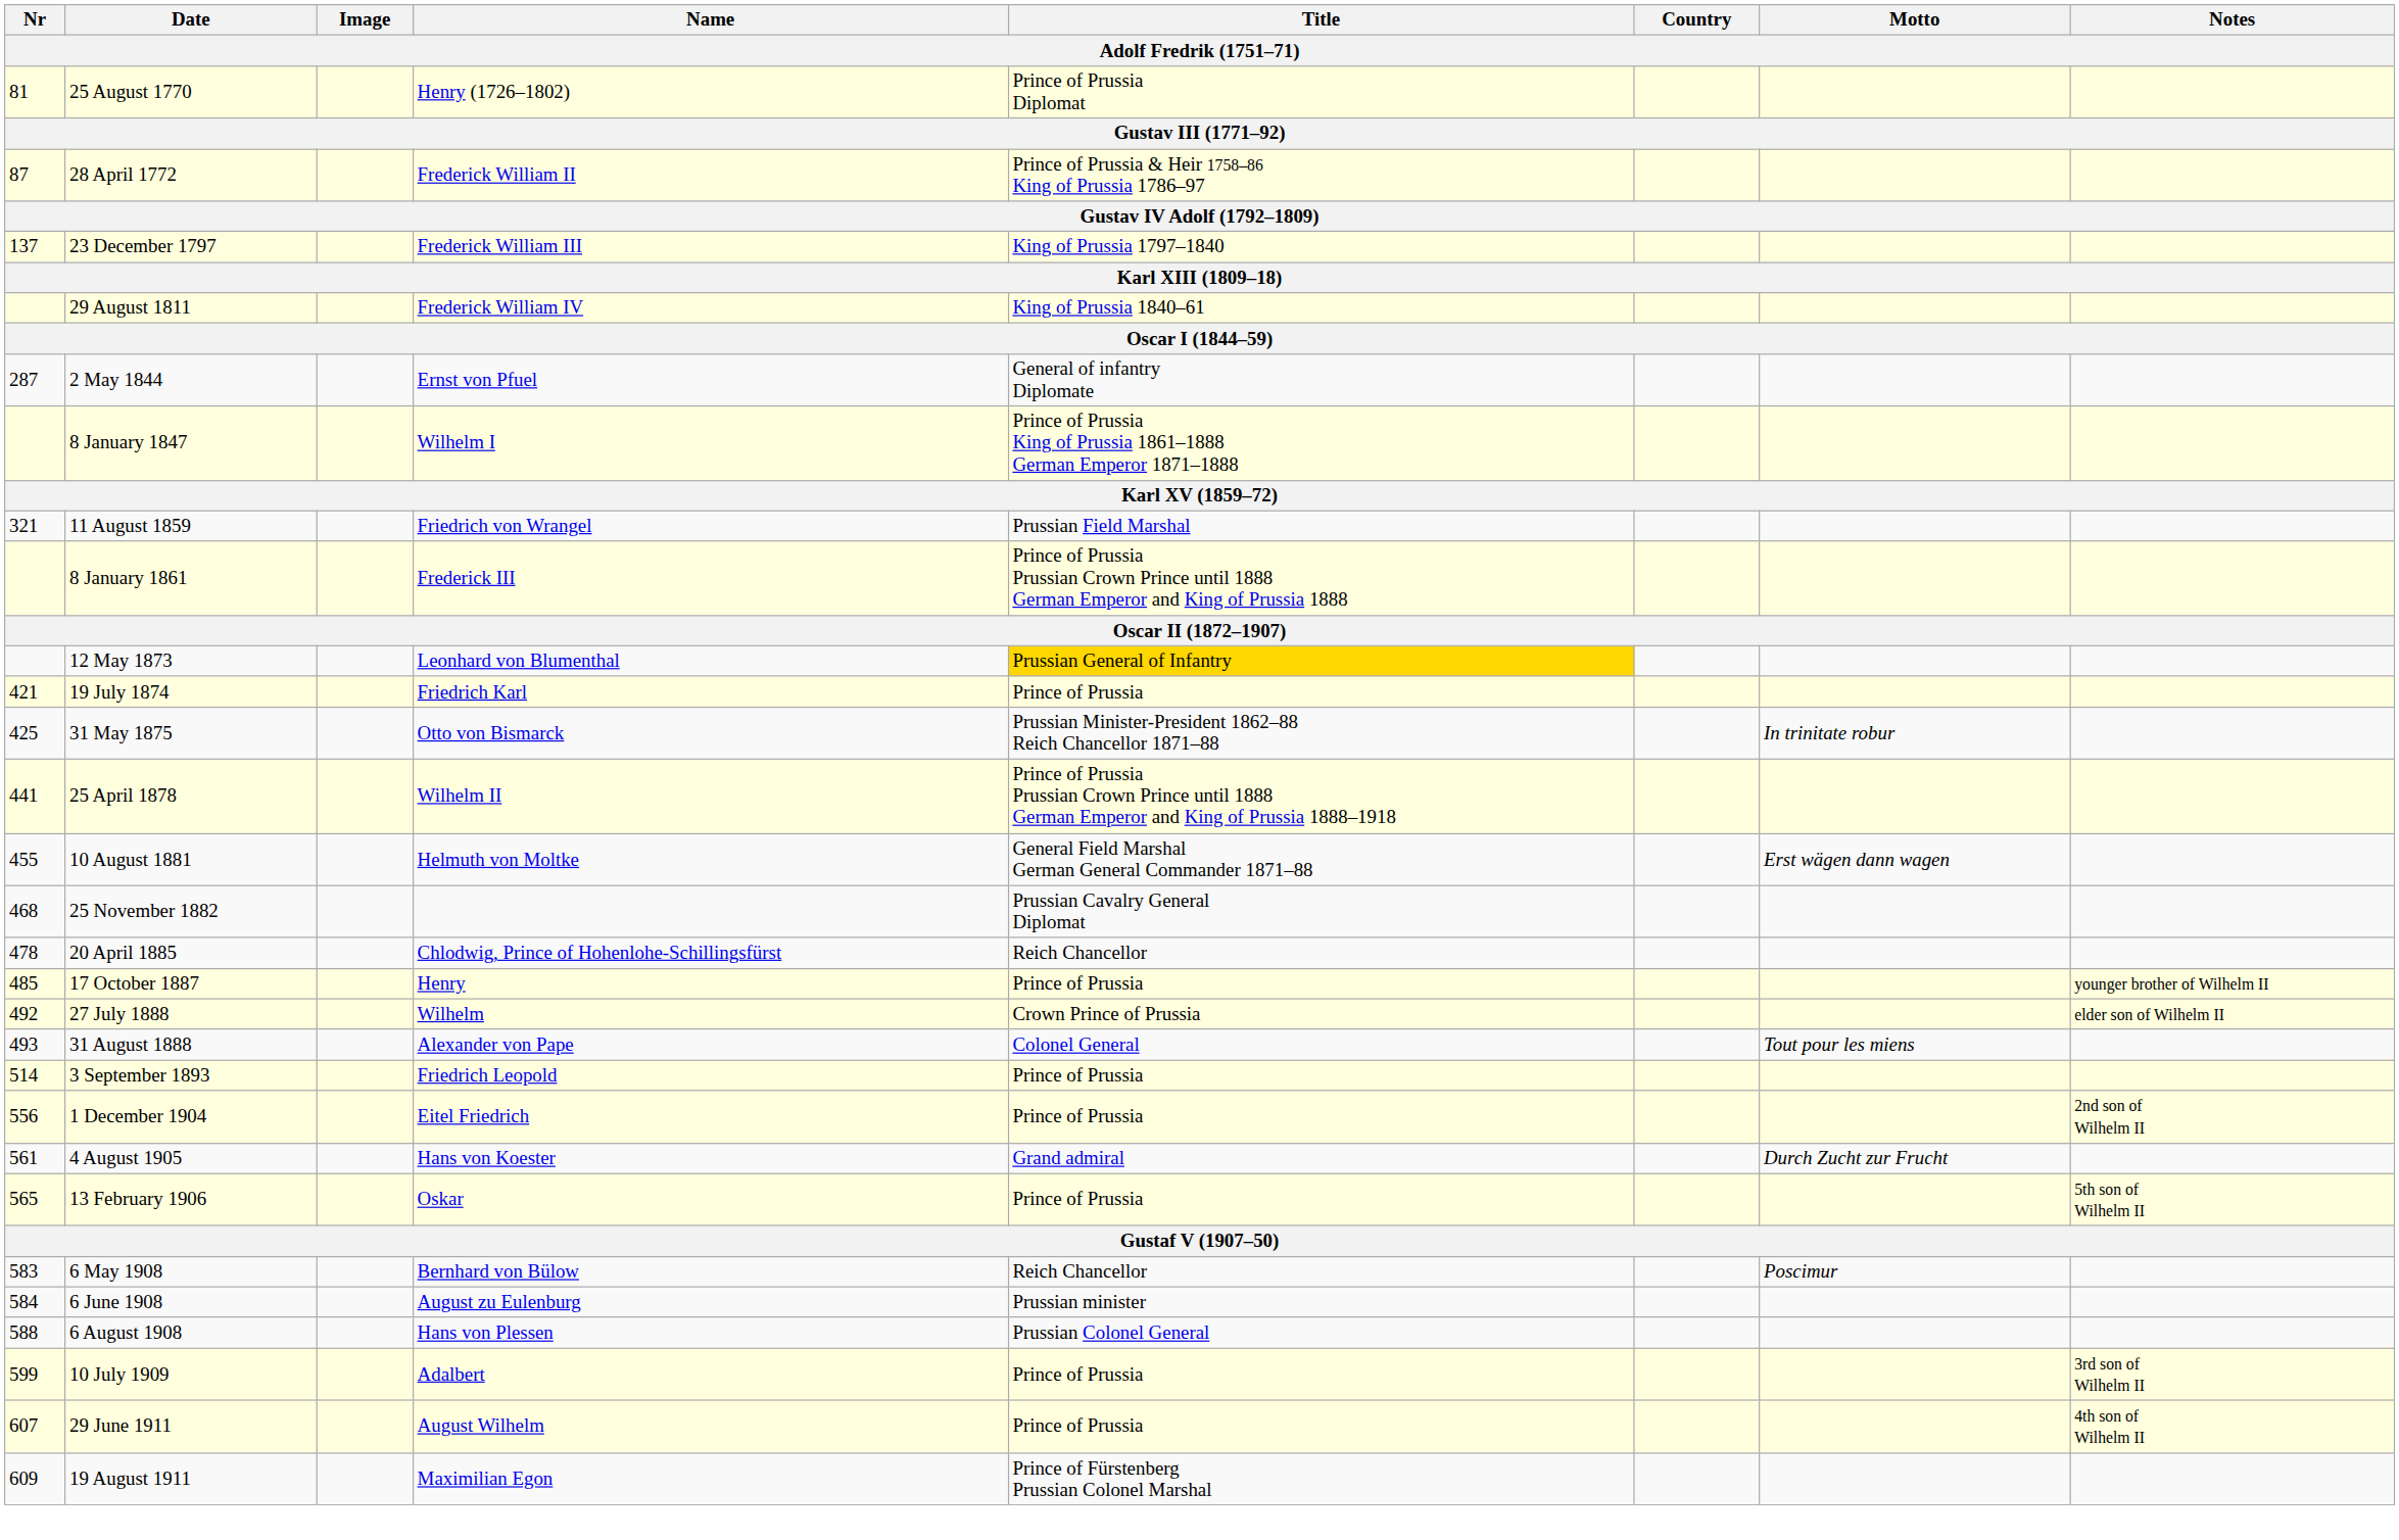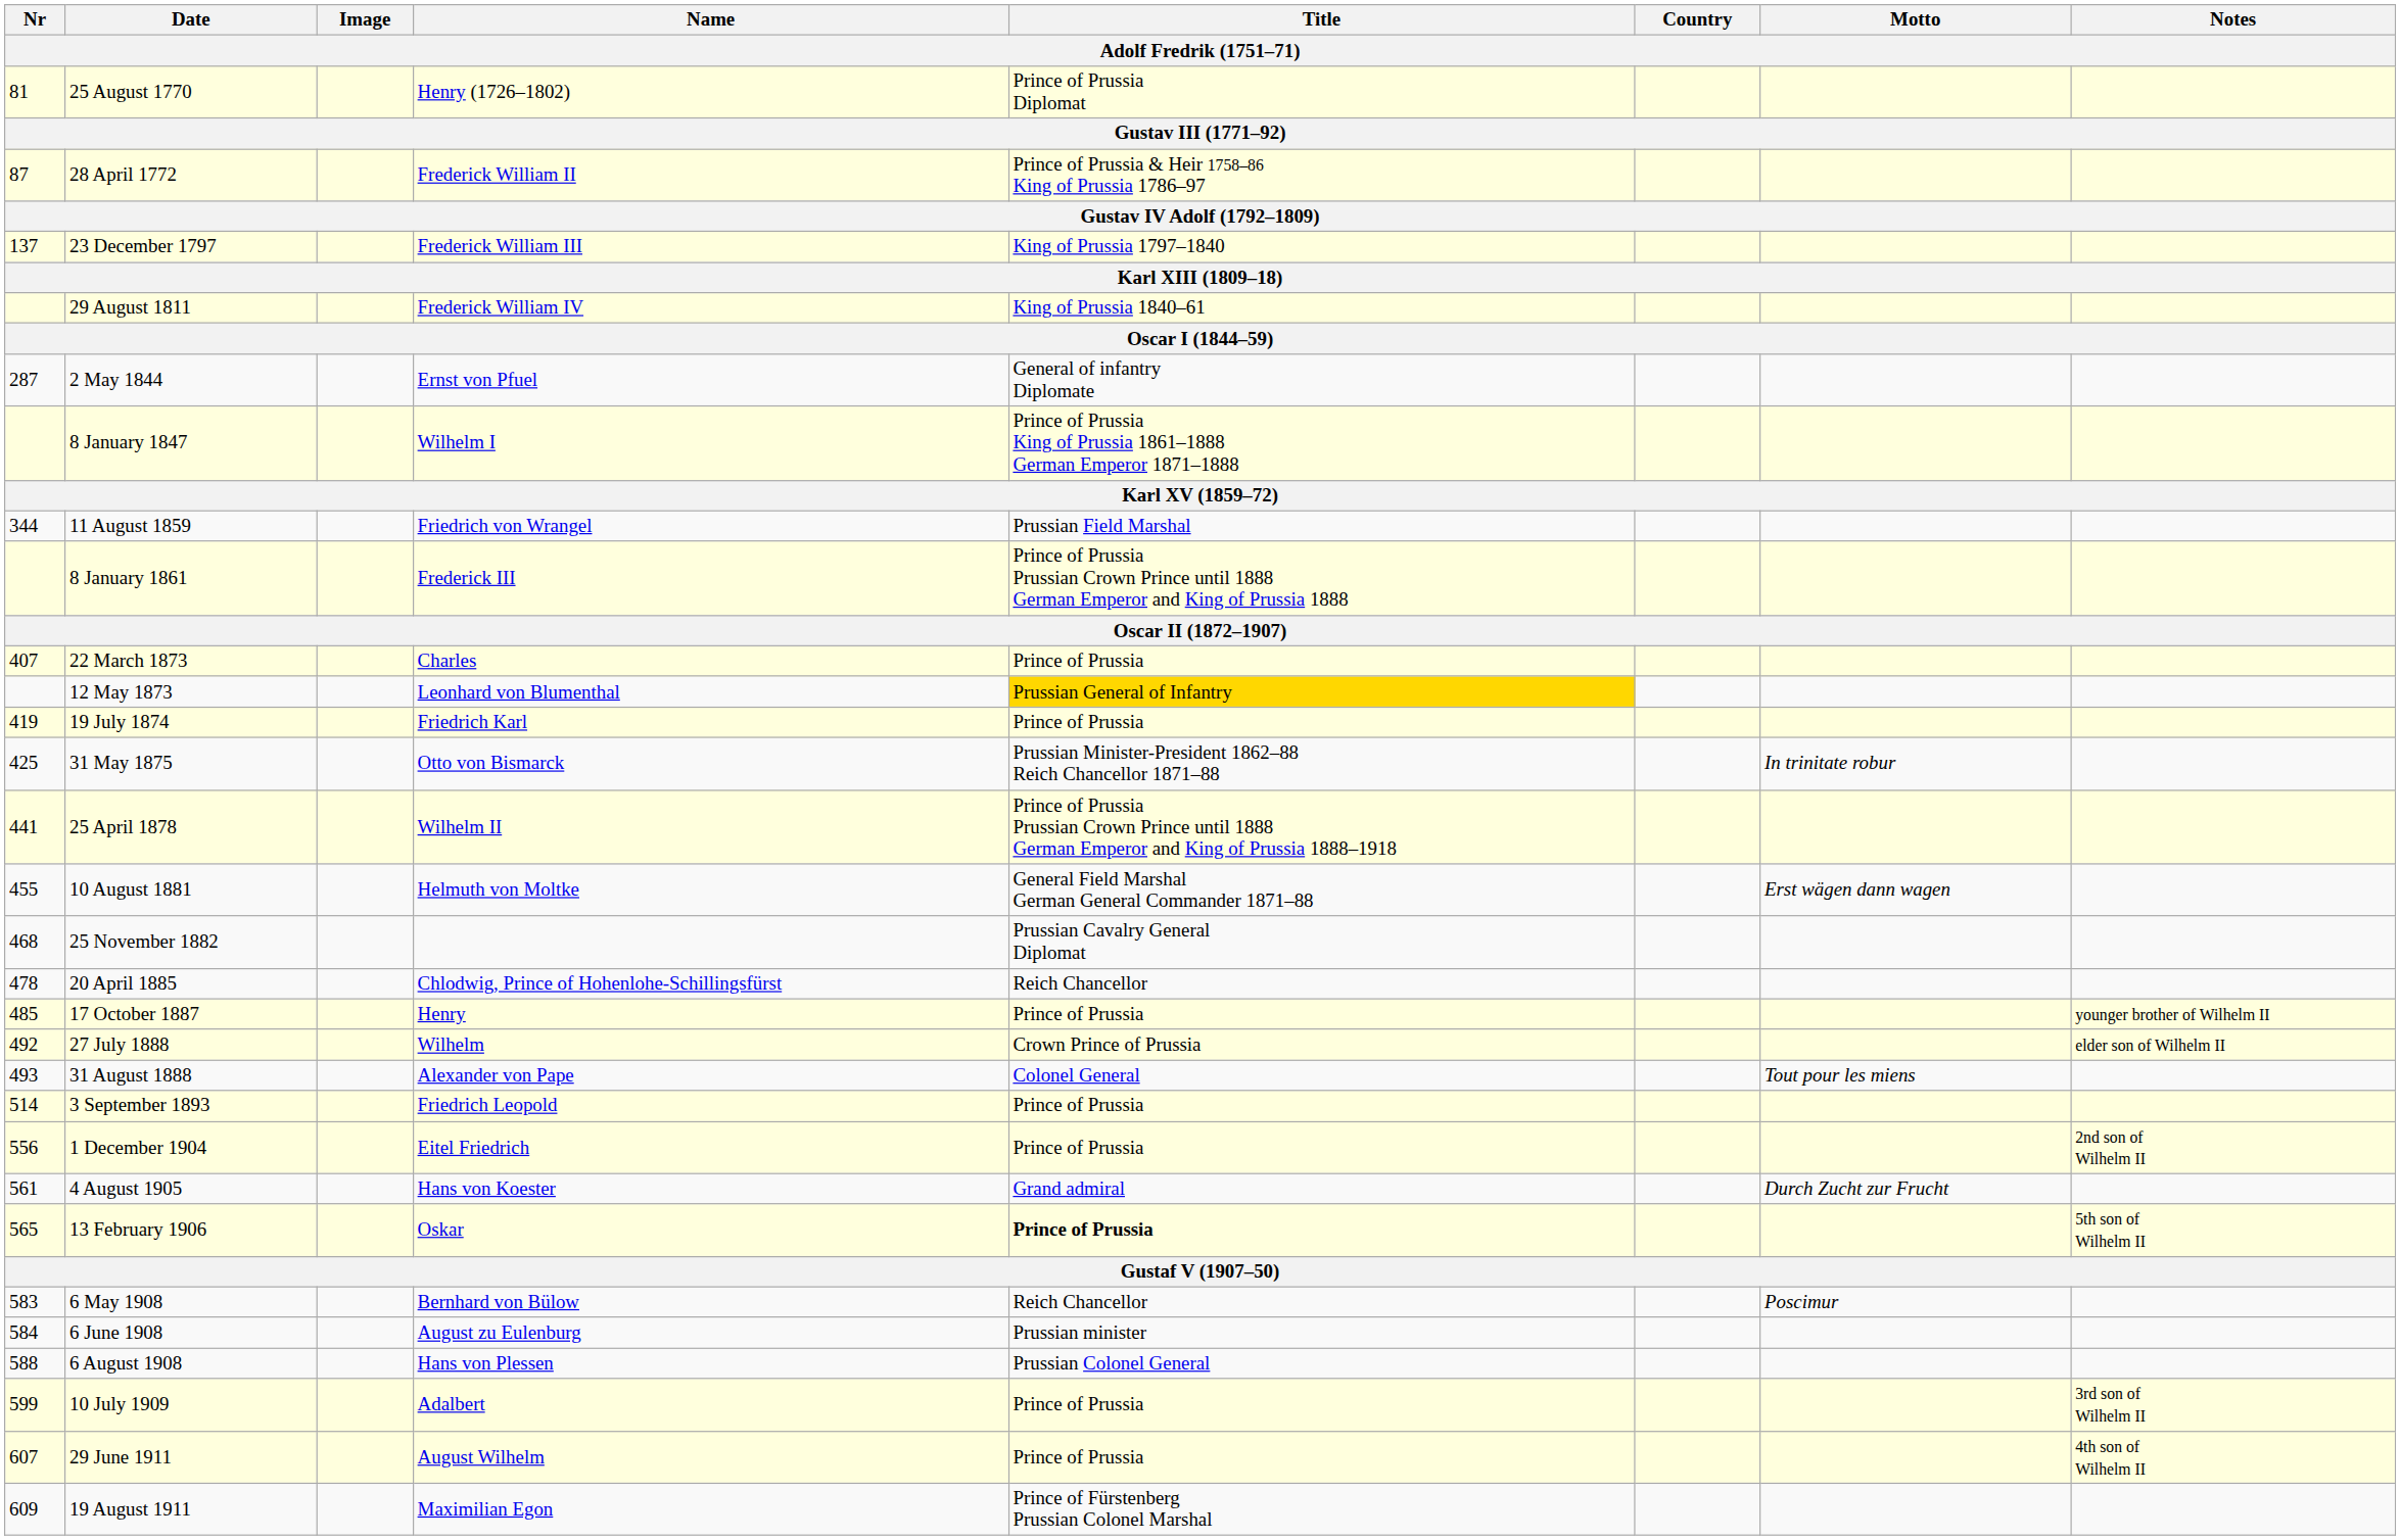11 August 1859 | Nr: 321 -> 344
+ row: 407 | 22 March 1873 | Charles | Prince of Prussia
19 July 1874 | Nr: 421 -> 419
13 February 1906 | Title: normal -> bold
